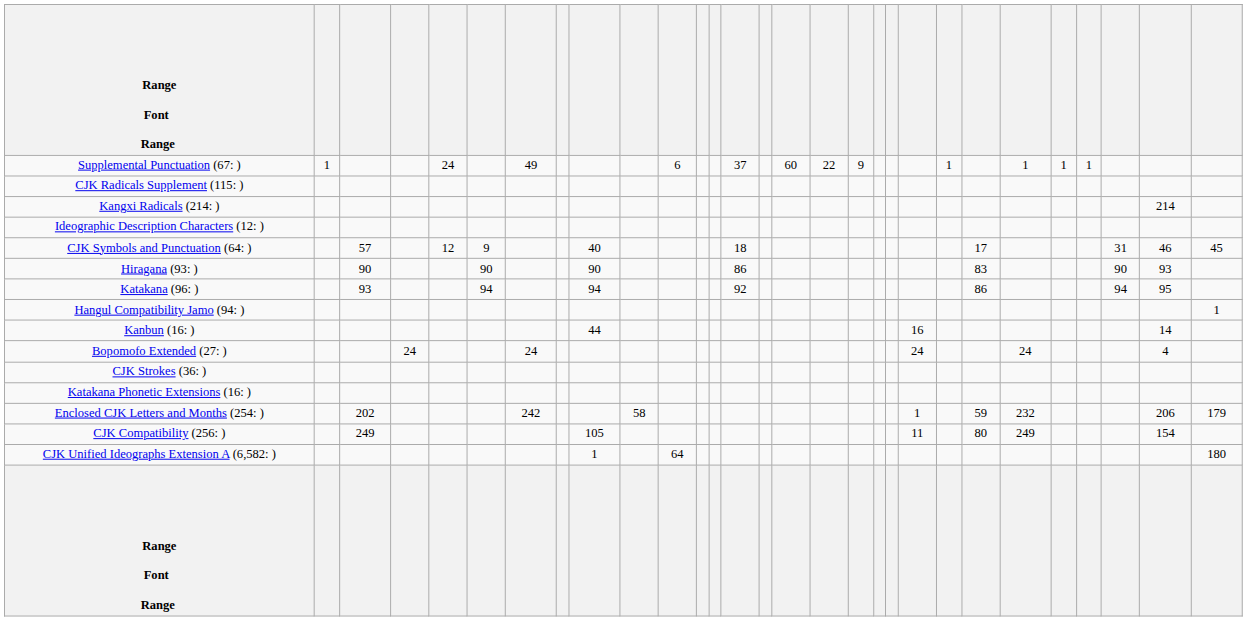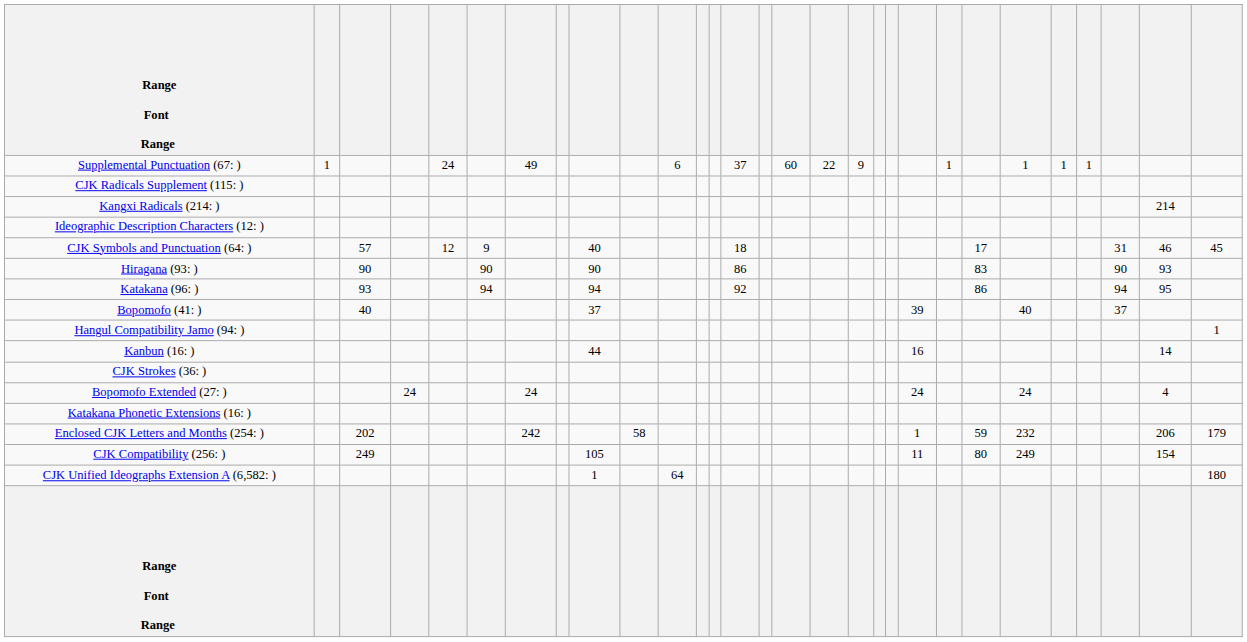+ row: Bopomofo (41: ) | 40 | 37 | 39 | 40 | 37
rows swapped: Bopomofo Extended (27: ) <-> CJK Strokes (36: )
